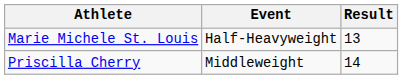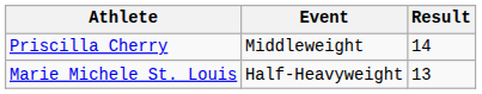rows swapped: Priscilla Cherry <-> Marie Michele St. Louis
